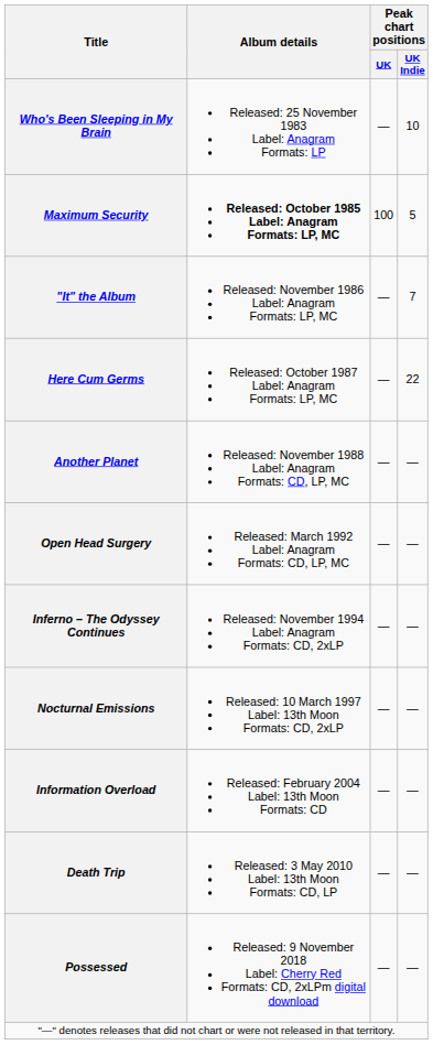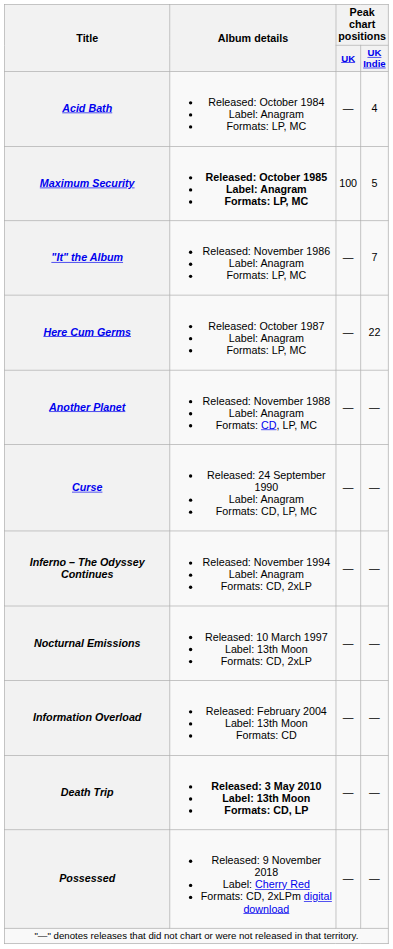- row: Who's Been Sleeping in My Brain | Released: 25 November 1983 Label: Anagram Formats: LP | — | 10
+ row: Acid Bath | Released: October 1984 Label: Anagram Formats: LP, MC | — | 4
+ row: Curse | Released: 24 September 1990 Label: Anagram Formats: CD, LP, MC | — | —
- row: Open Head Surgery | Released: March 1992 Label: Anagram Formats: CD, LP, MC | — | —
Death Trip | Album details: normal -> bold
